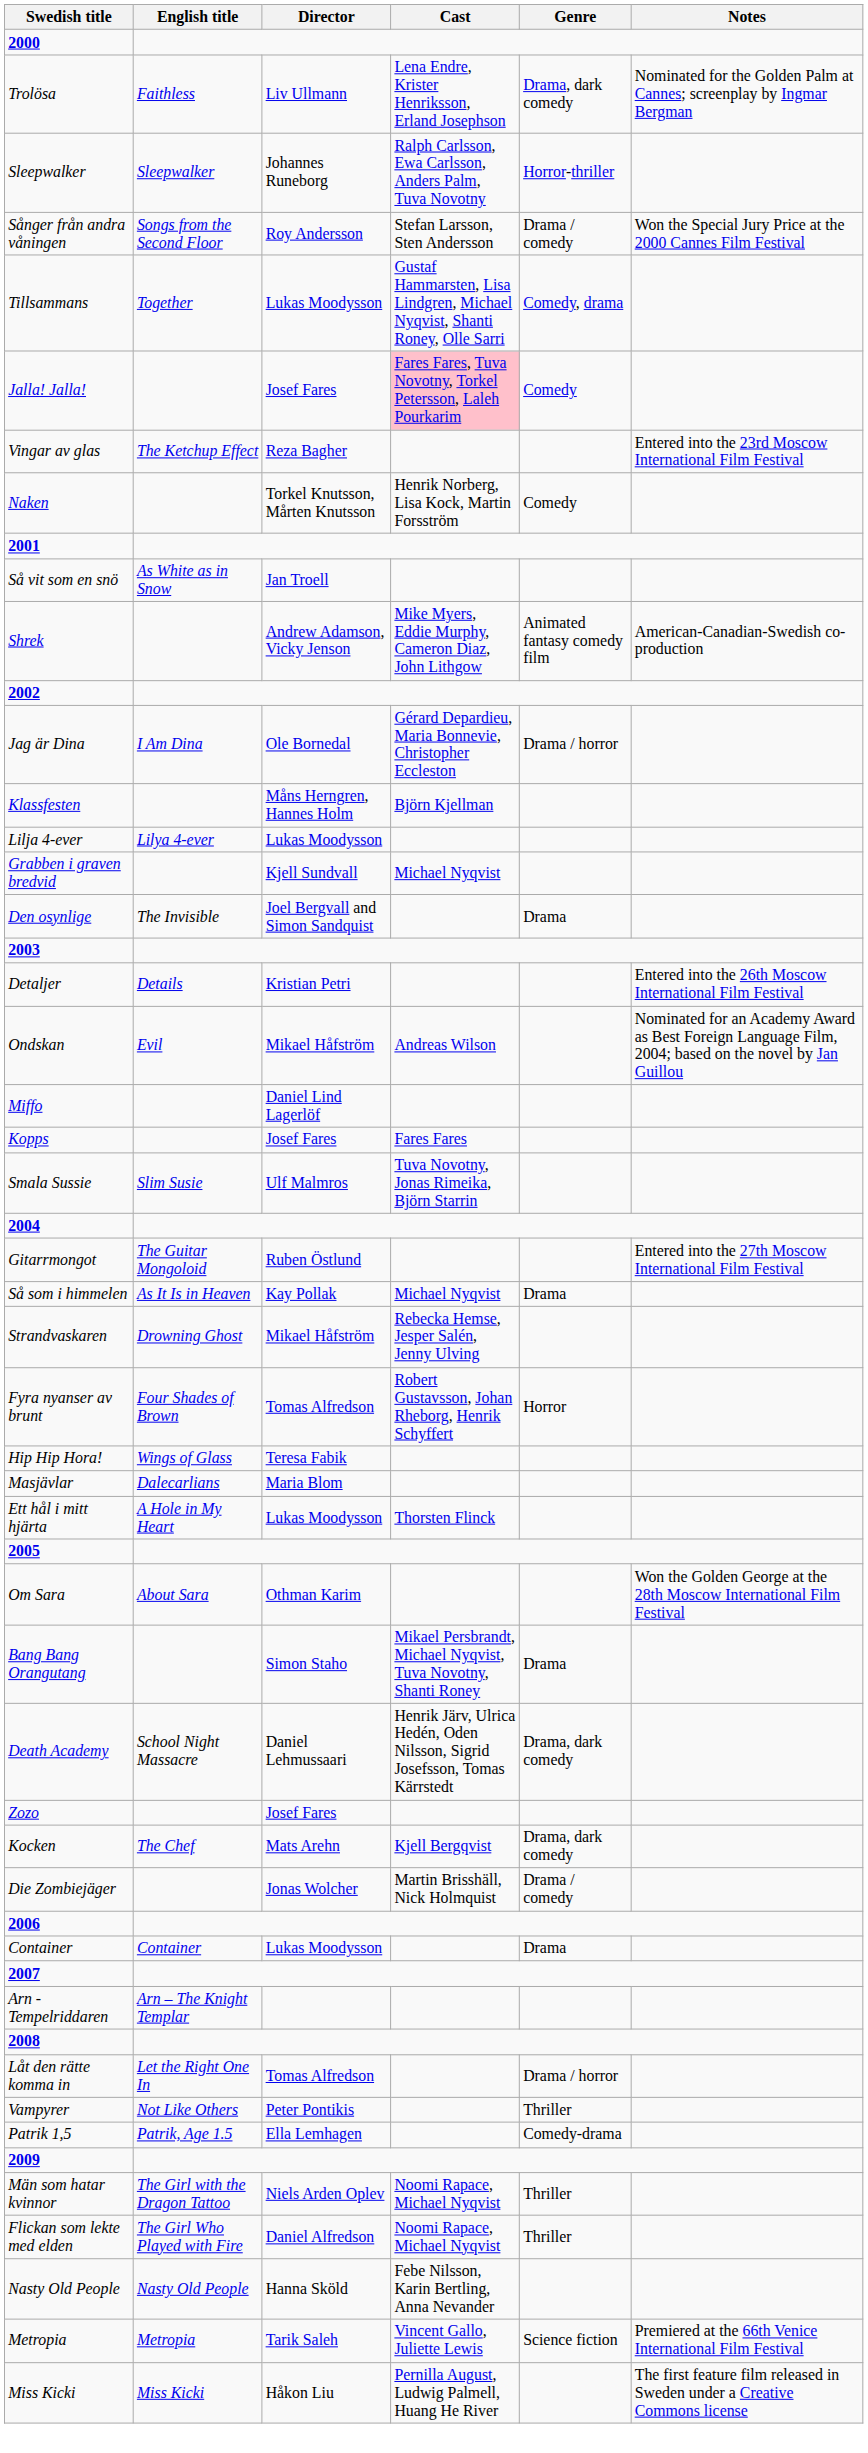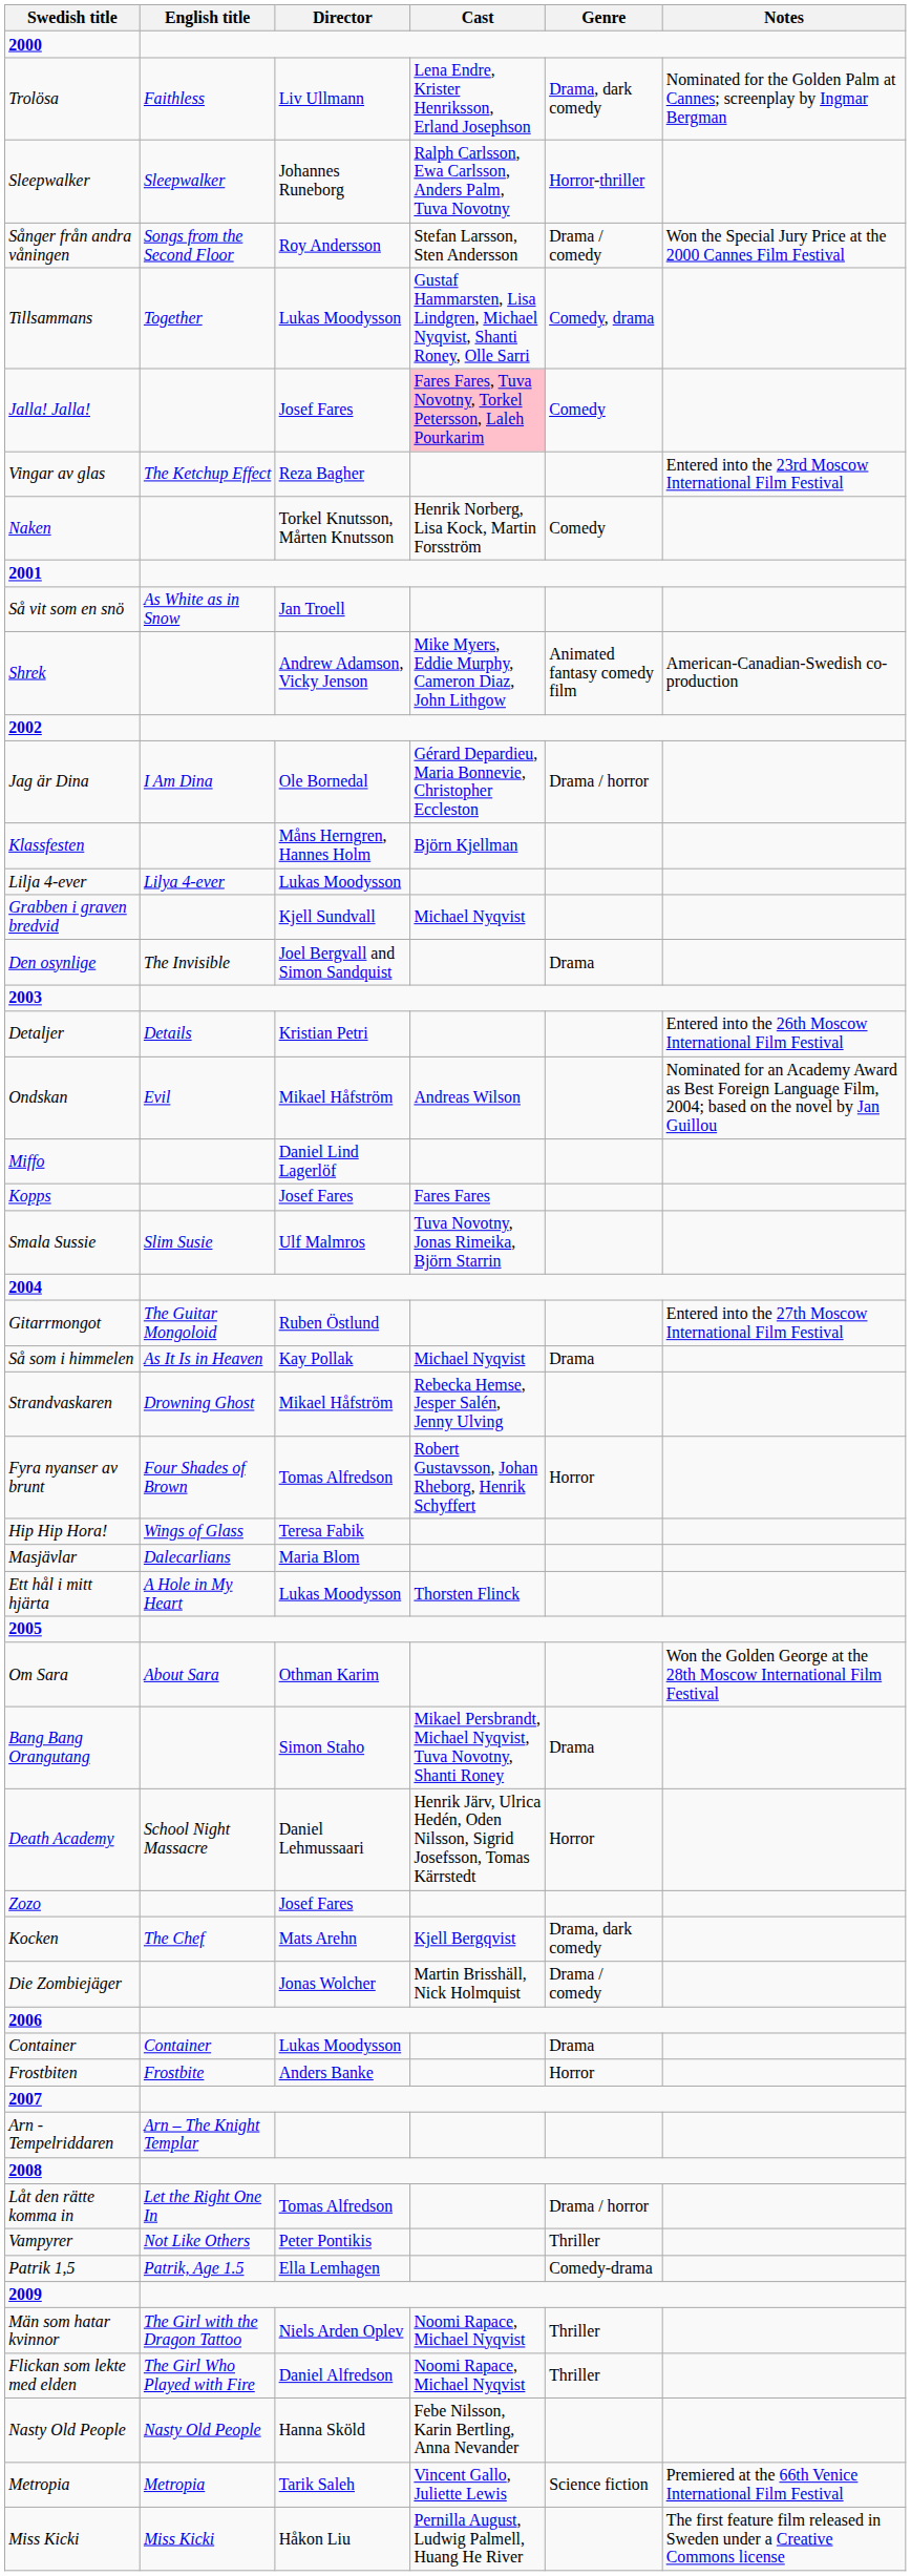Death Academy | Genre: Drama, dark comedy -> Horror
+ row: Frostbiten | Frostbite | Anders Banke | Horror
